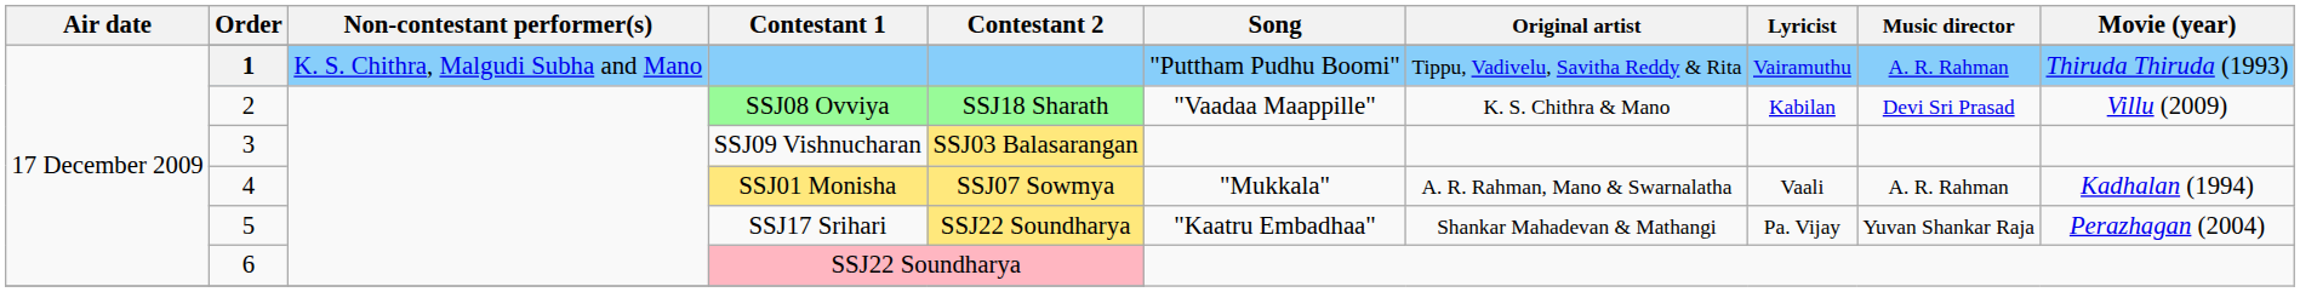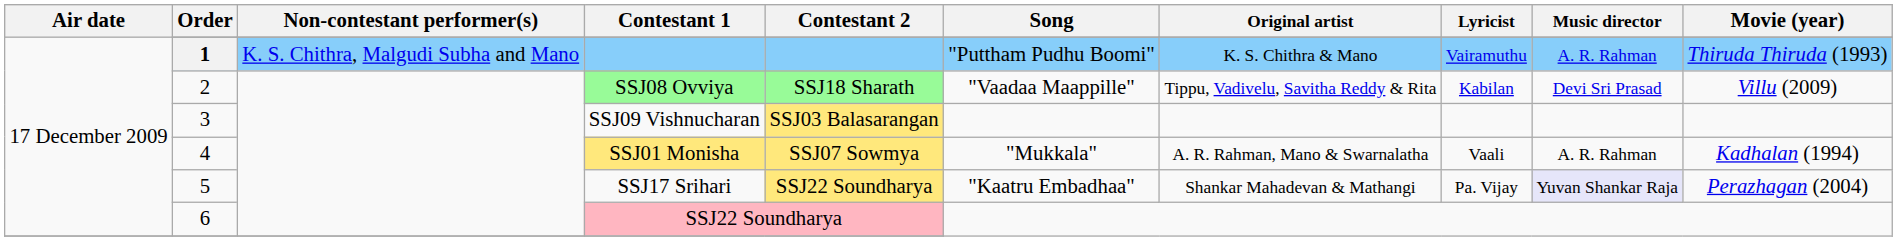1 | Original artist: Tippu, Vadivelu, Savitha Reddy & Rita -> K. S. Chithra & Mano
2 | Original artist: K. S. Chithra & Mano -> Tippu, Vadivelu, Savitha Reddy & Rita
5 | Music director: no background -> lavender background
